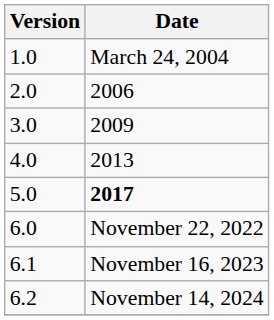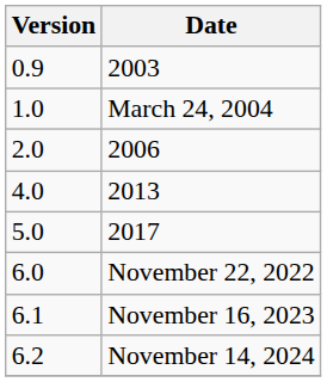+ row: 0.9 | 2003
- row: 3.0 | 2009
5.0 | Date: bold -> normal
